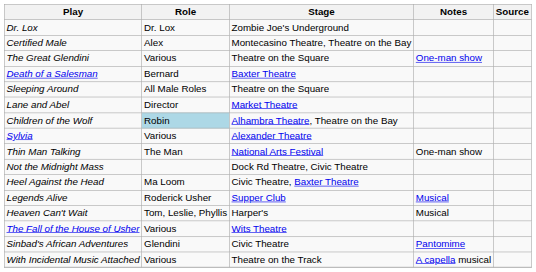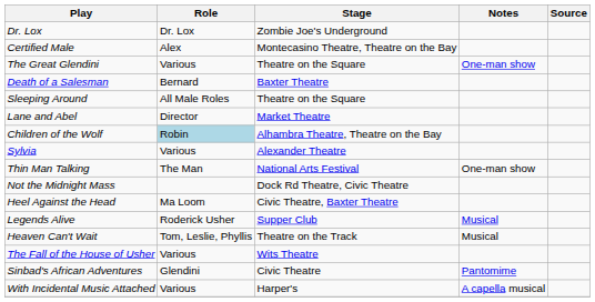Heaven Can't Wait | Stage: Harper's -> Theatre on the Track
With Incidental Music Attached | Stage: Theatre on the Track -> Harper's
